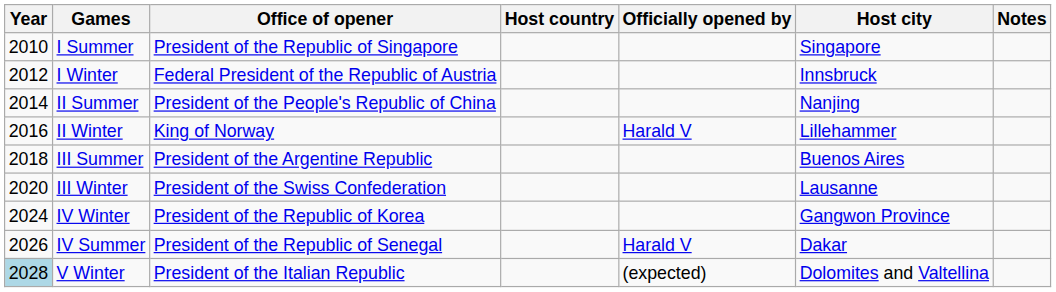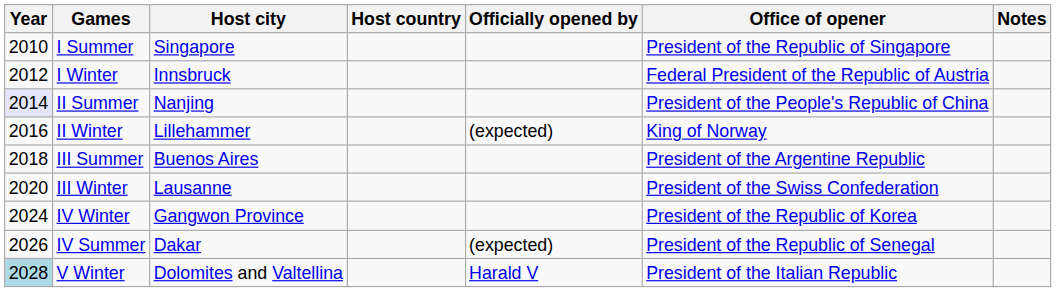columns swapped: Host city <-> Office of opener
II Summer | Year: no background -> lavender background
II Winter | Officially opened by: Harald V -> (expected)
IV Summer | Officially opened by: Harald V -> (expected)
V Winter | Officially opened by: (expected) -> Harald V
